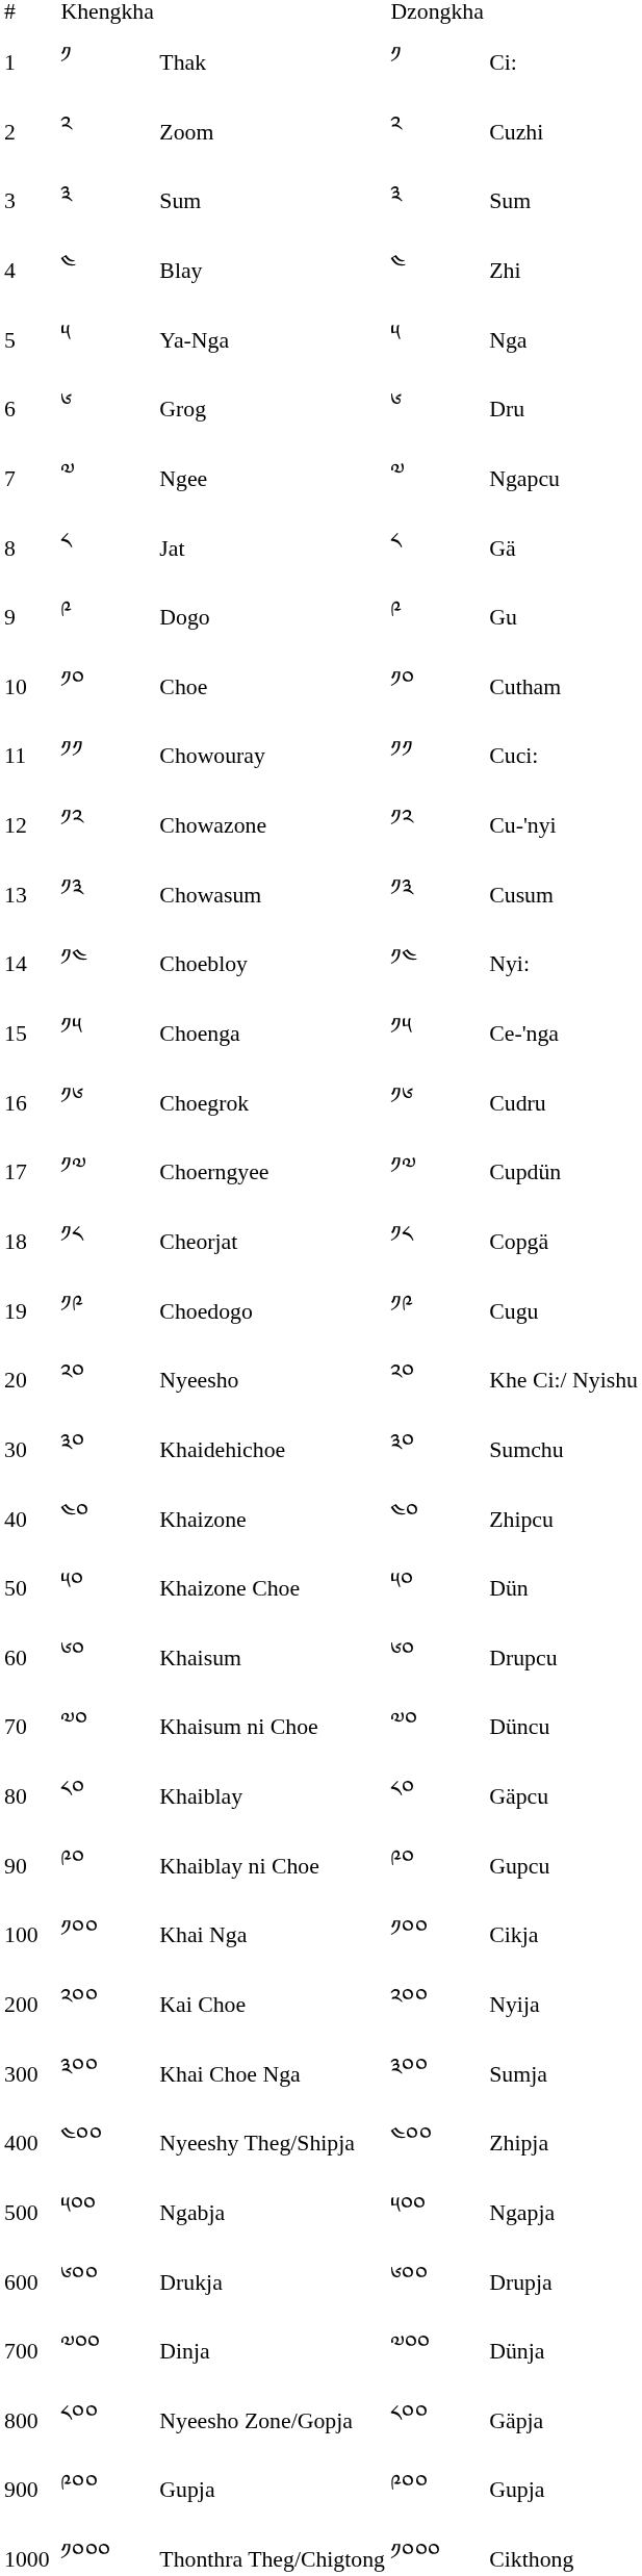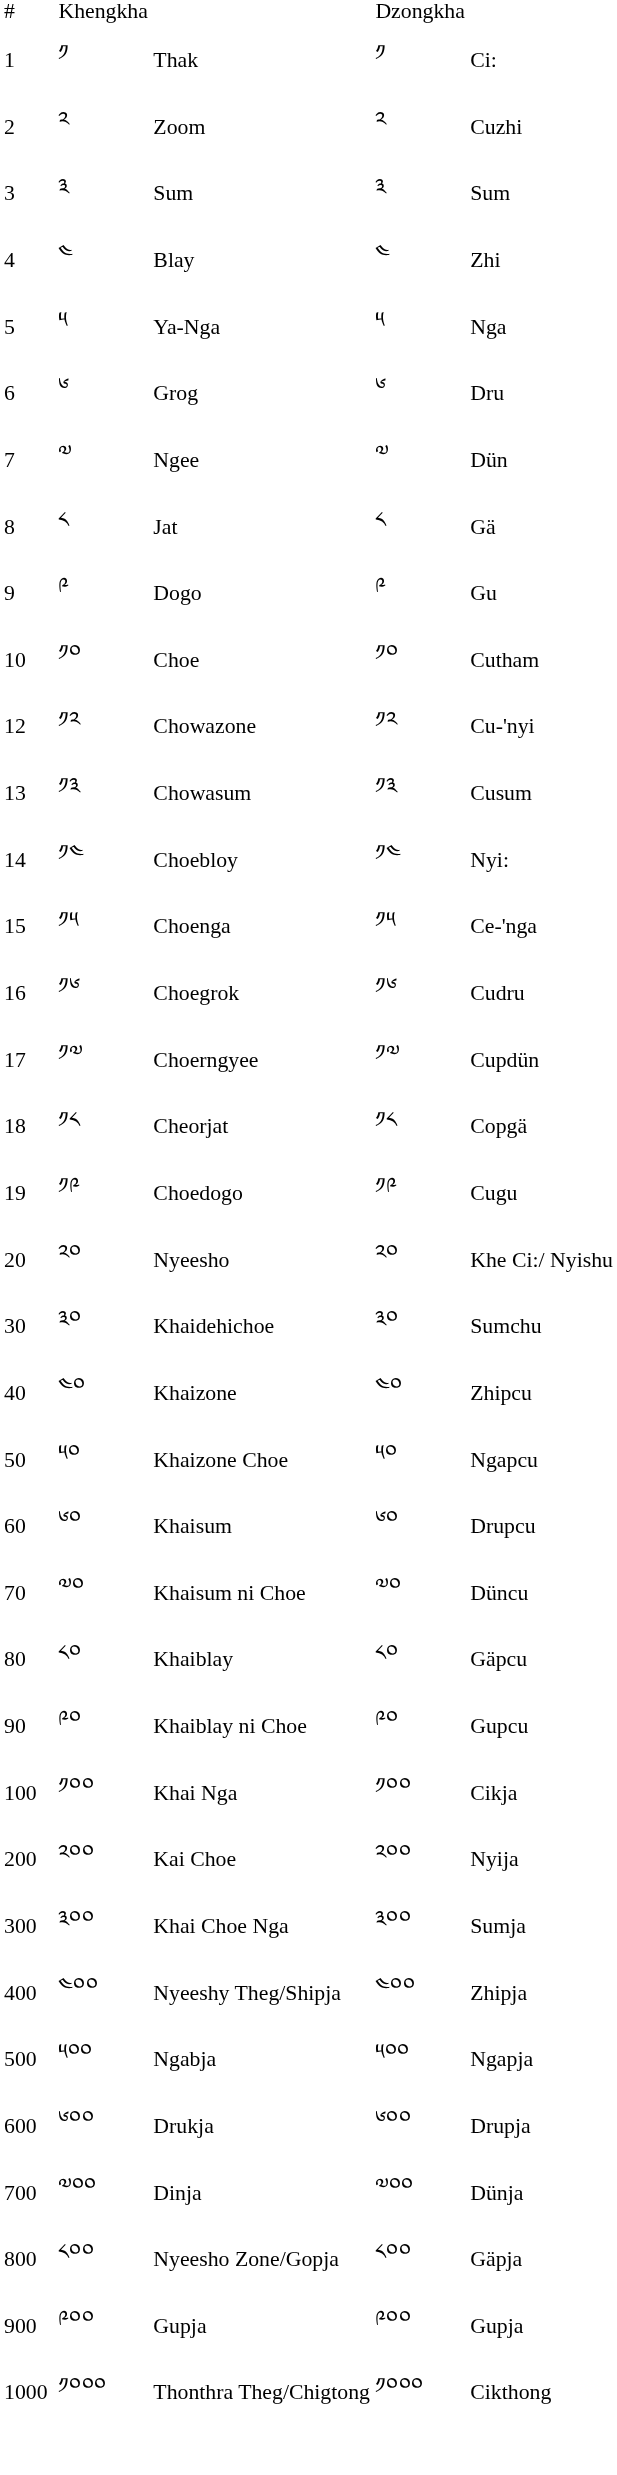Ngee | column 6: Ngapcu -> Dün
- row: 11 | ༡༡ | Chowouray | ༡༡ | Cuci:
Khaizone Choe | column 6: Dün -> Ngapcu
